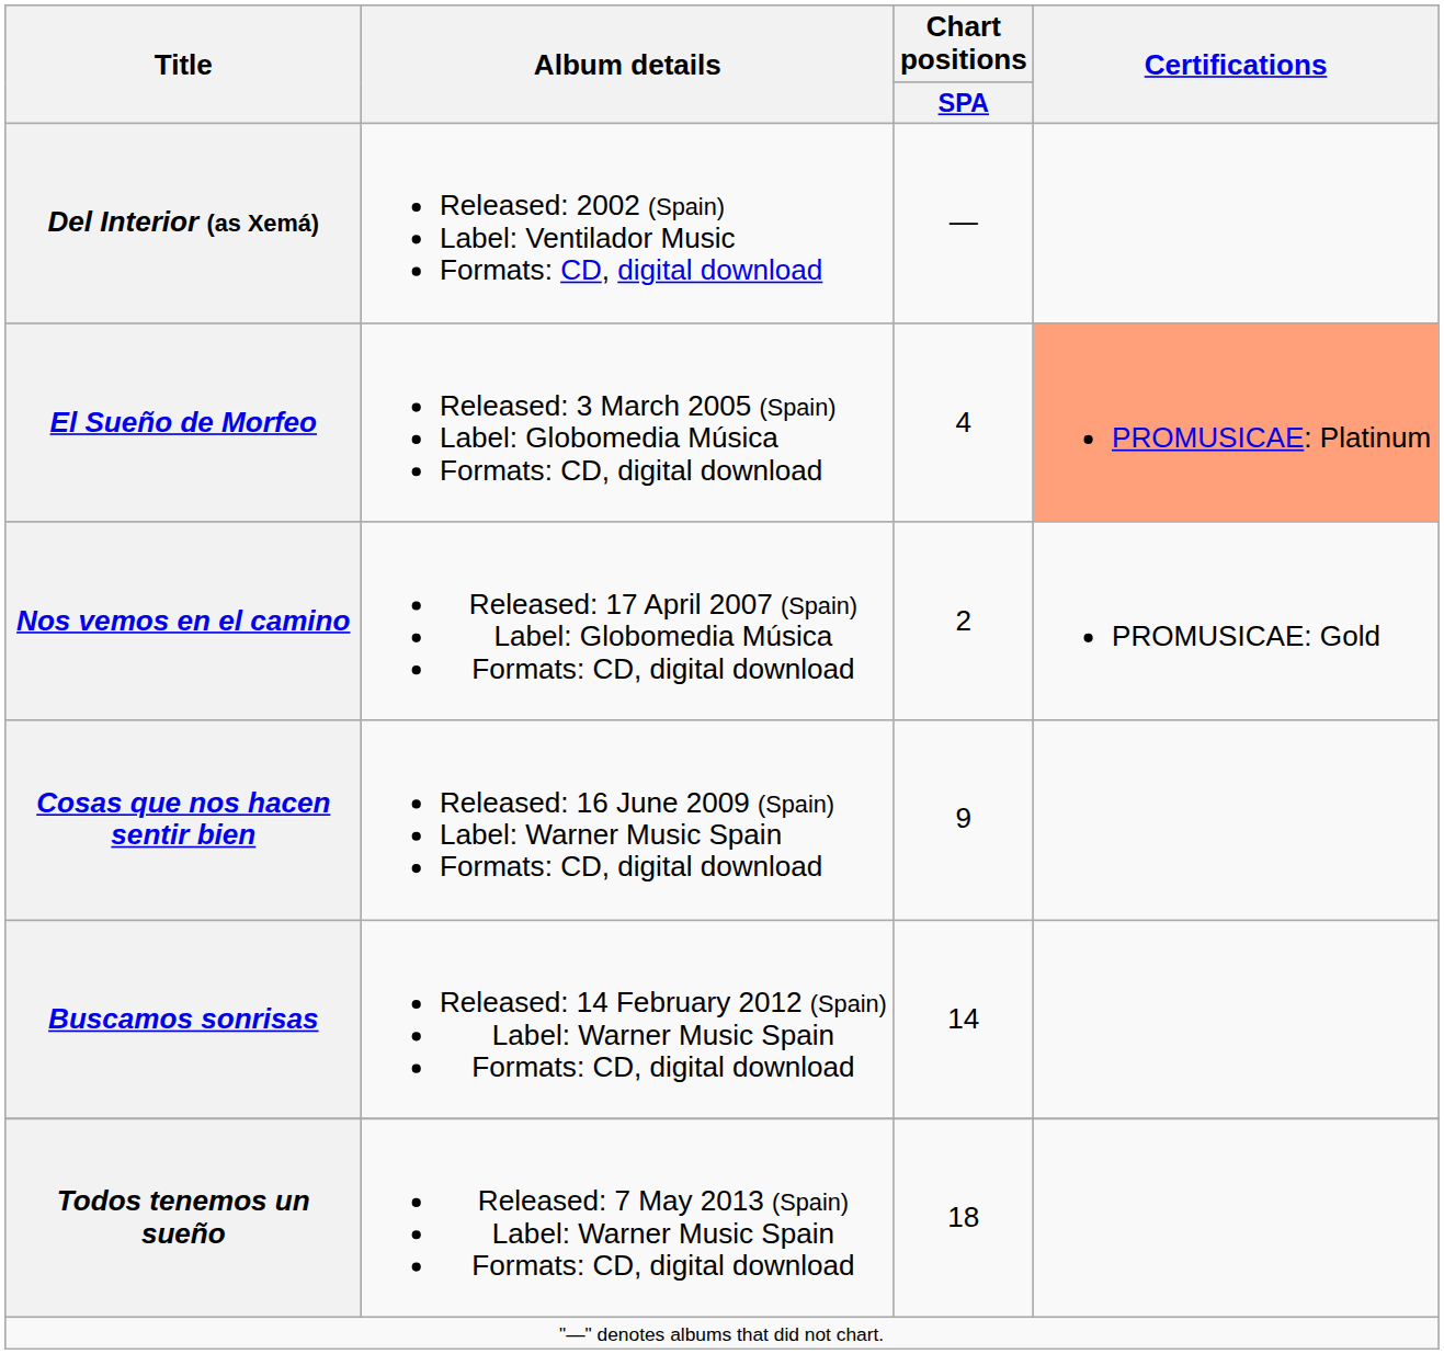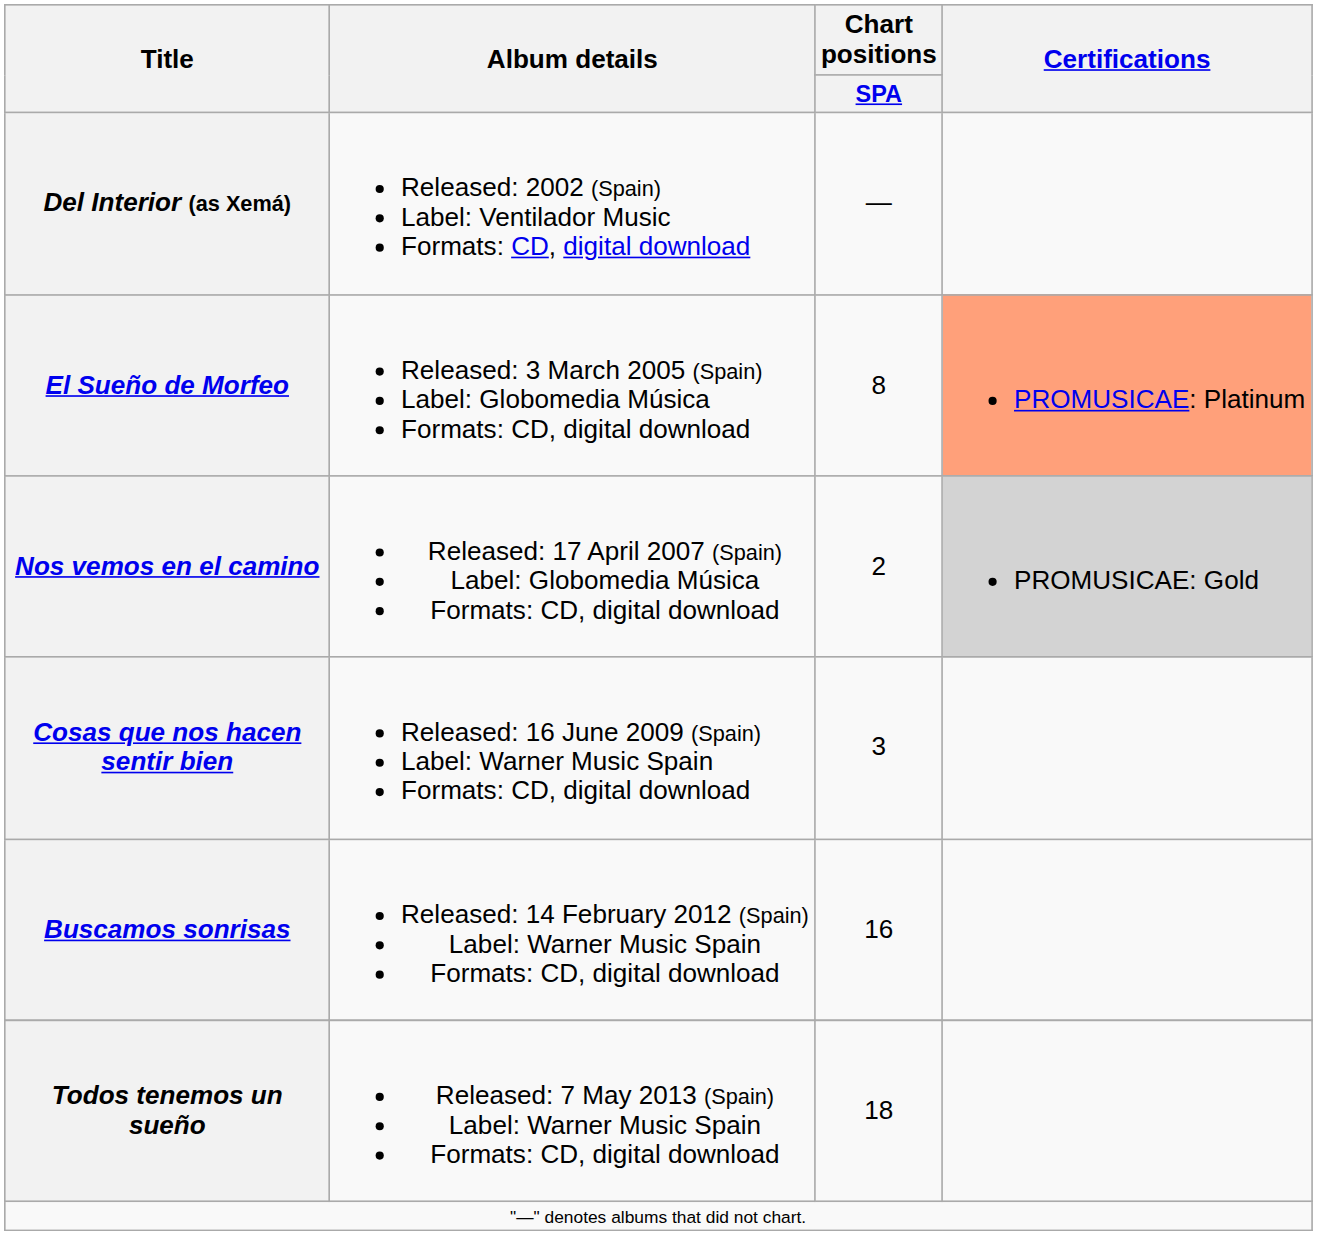El Sueño de Morfeo | Chart positions / SPA: 4 -> 8
Nos vemos en el camino | Certifications: no background -> lightgrey background
Cosas que nos hacen sentir bien | Chart positions / SPA: 9 -> 3
Buscamos sonrisas | Chart positions / SPA: 14 -> 16
